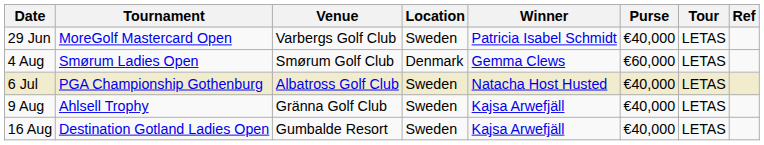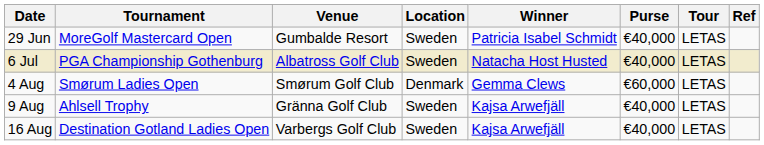29 Jun | Venue: Varbergs Golf Club -> Gumbalde Resort
rows swapped: 6 Jul <-> 4 Aug
16 Aug | Venue: Gumbalde Resort -> Varbergs Golf Club
